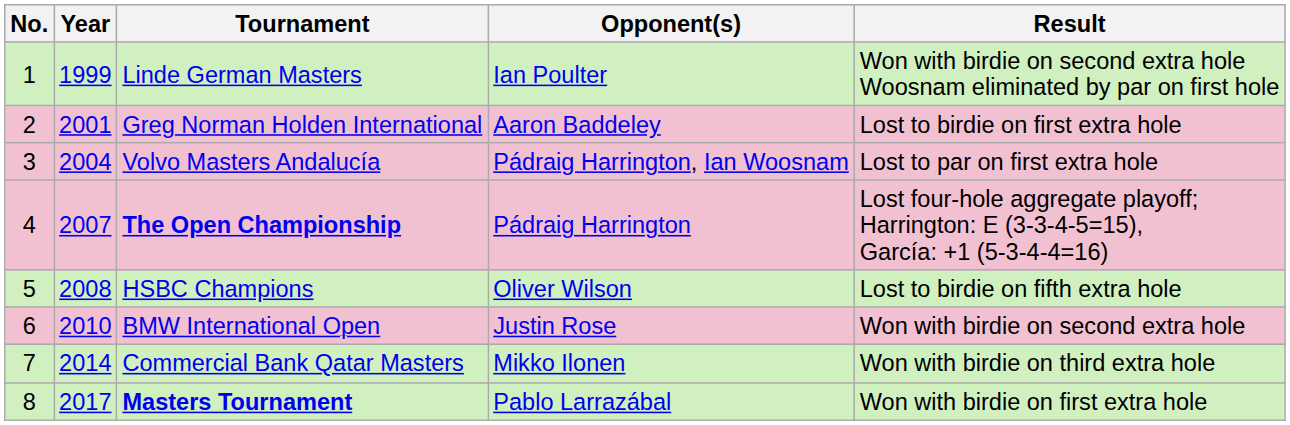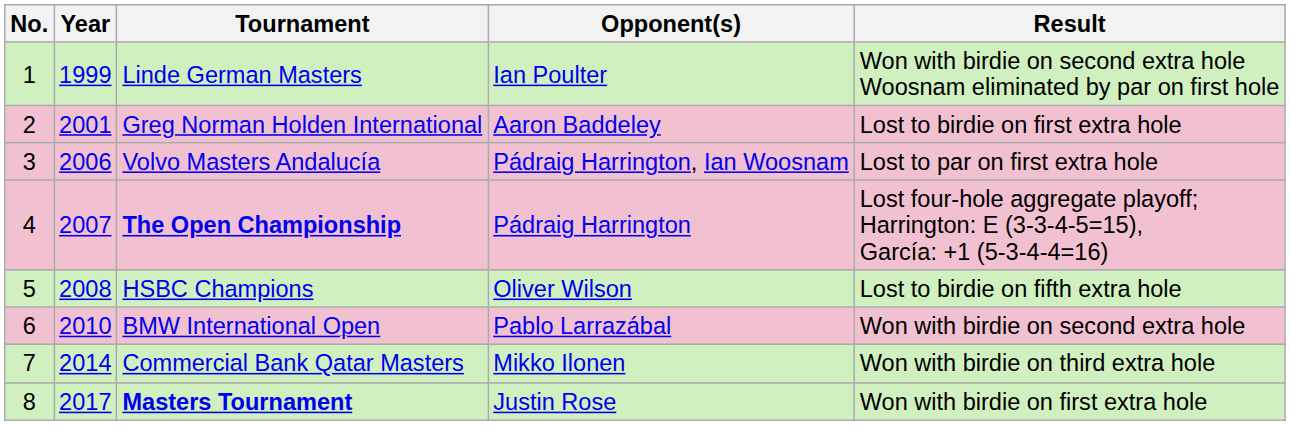Volvo Masters Andalucía | Year: 2004 -> 2006
BMW International Open | Opponent(s): Justin Rose -> Pablo Larrazábal
Masters Tournament | Opponent(s): Pablo Larrazábal -> Justin Rose
